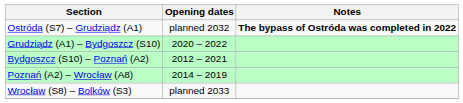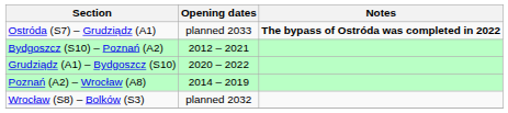Ostróda (S7) – Grudziądz (A1) | Opening dates: planned 2032 -> planned 2033
rows swapped: Grudziądz (A1) – Bydgoszcz (S10) <-> Bydgoszcz (S10) – Poznań (A2)
Wrocław (S8) – Bolków (S3) | Opening dates: planned 2033 -> planned 2032
